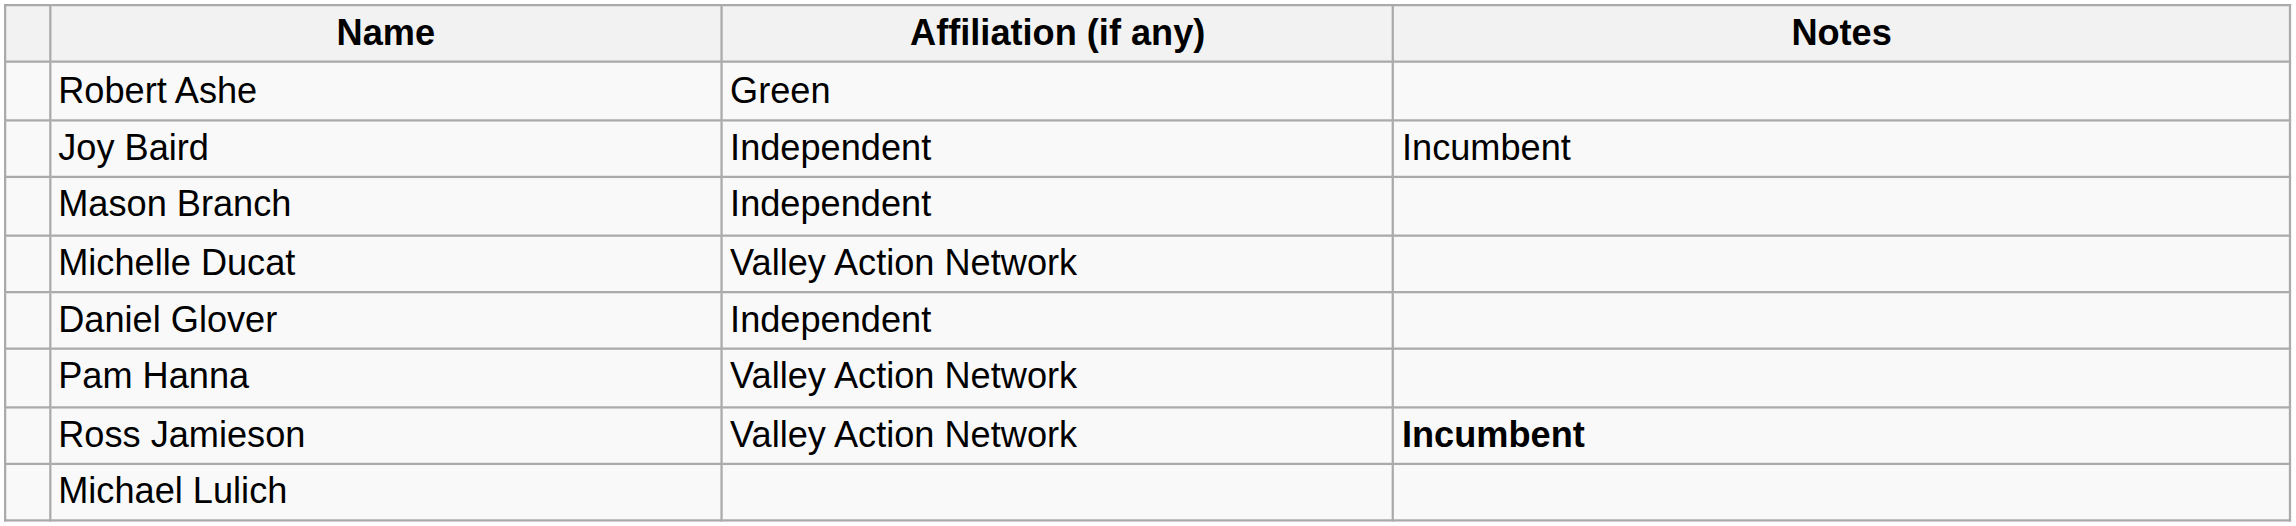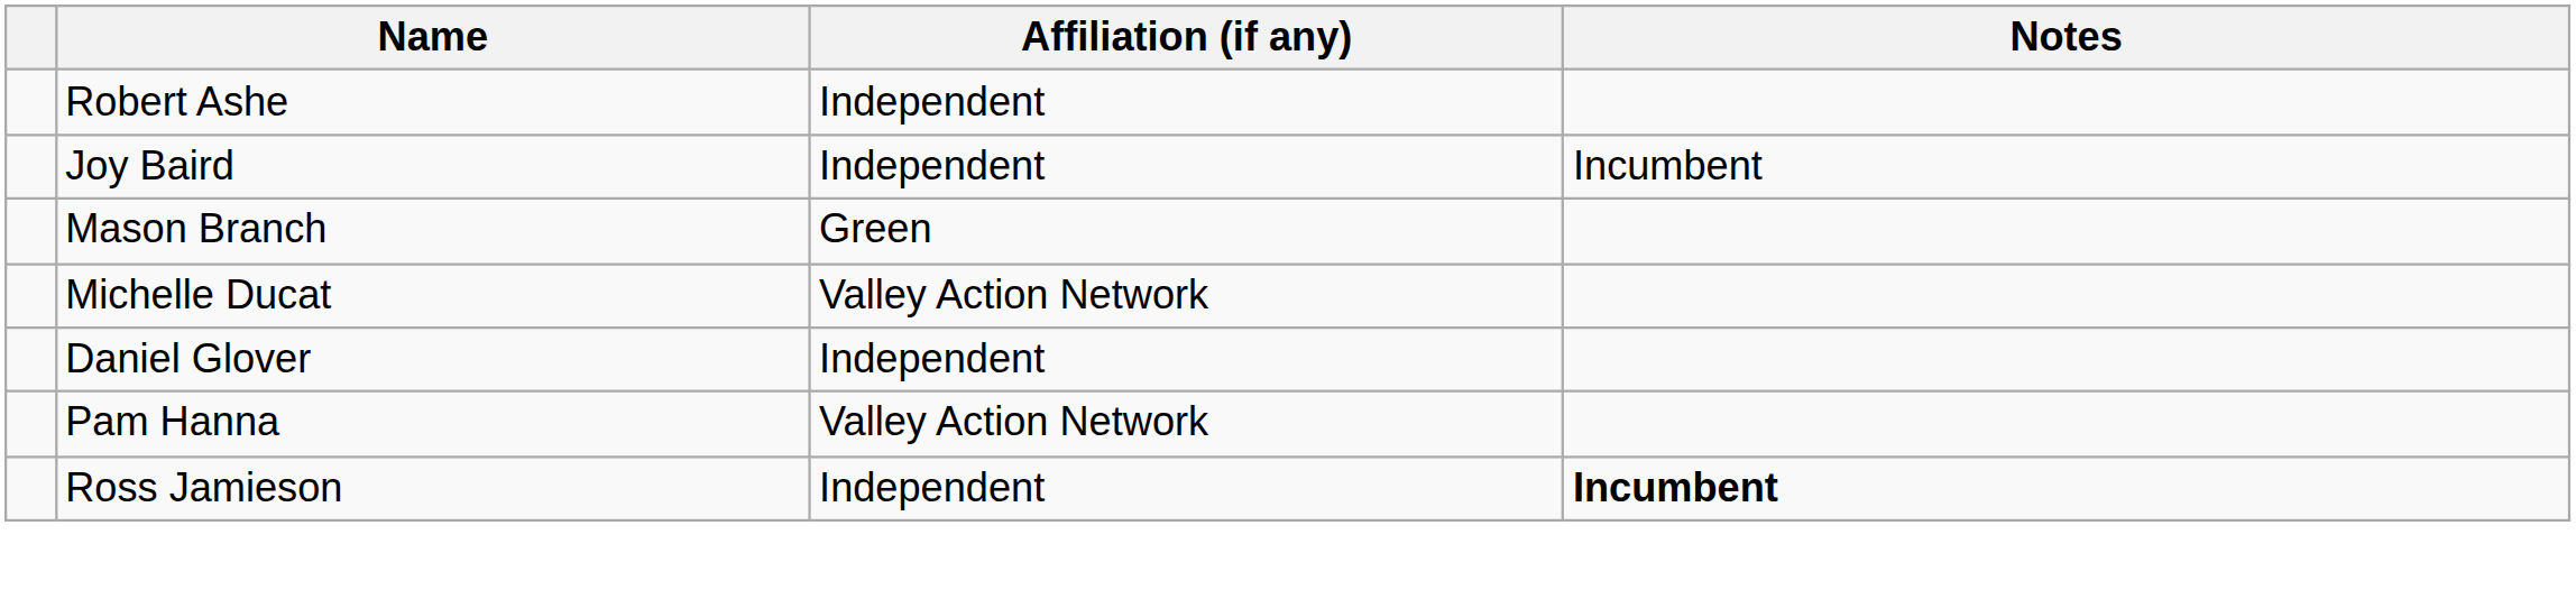Robert Ashe | Affiliation (if any): Green -> Independent
Mason Branch | Affiliation (if any): Independent -> Green
Ross Jamieson | Affiliation (if any): Valley Action Network -> Independent
- row: Michael Lulich
